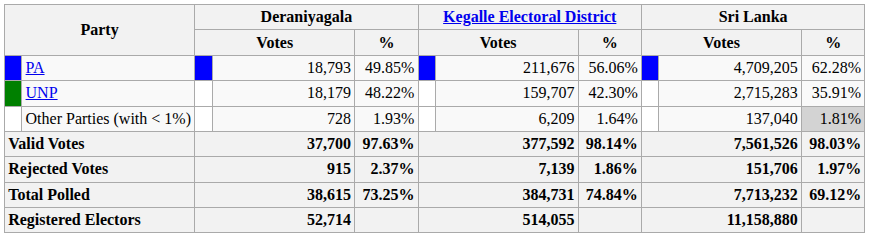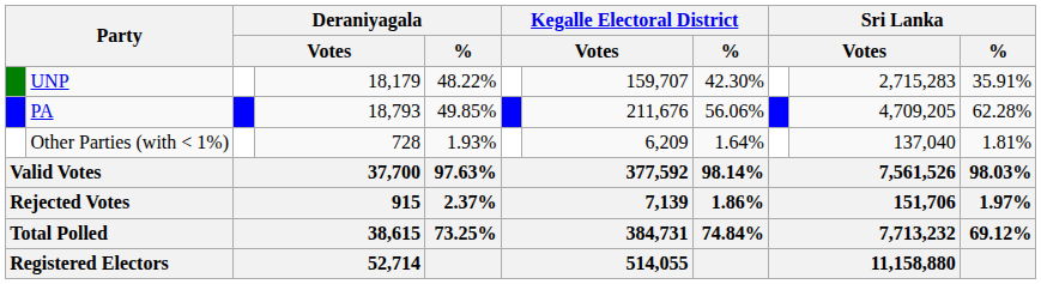rows swapped: PA <-> UNP
Other Parties (with < 1%) | Sri Lanka / %: lightgrey background -> no background
